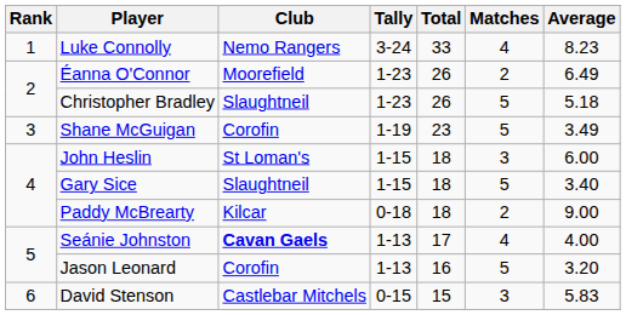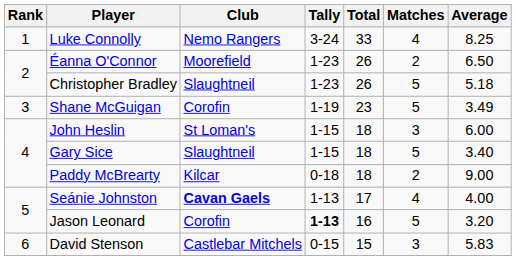Luke Connolly | Average: 8.23 -> 8.25
Éanna O'Connor | Average: 6.49 -> 6.50
Jason Leonard | Tally: normal -> bold
